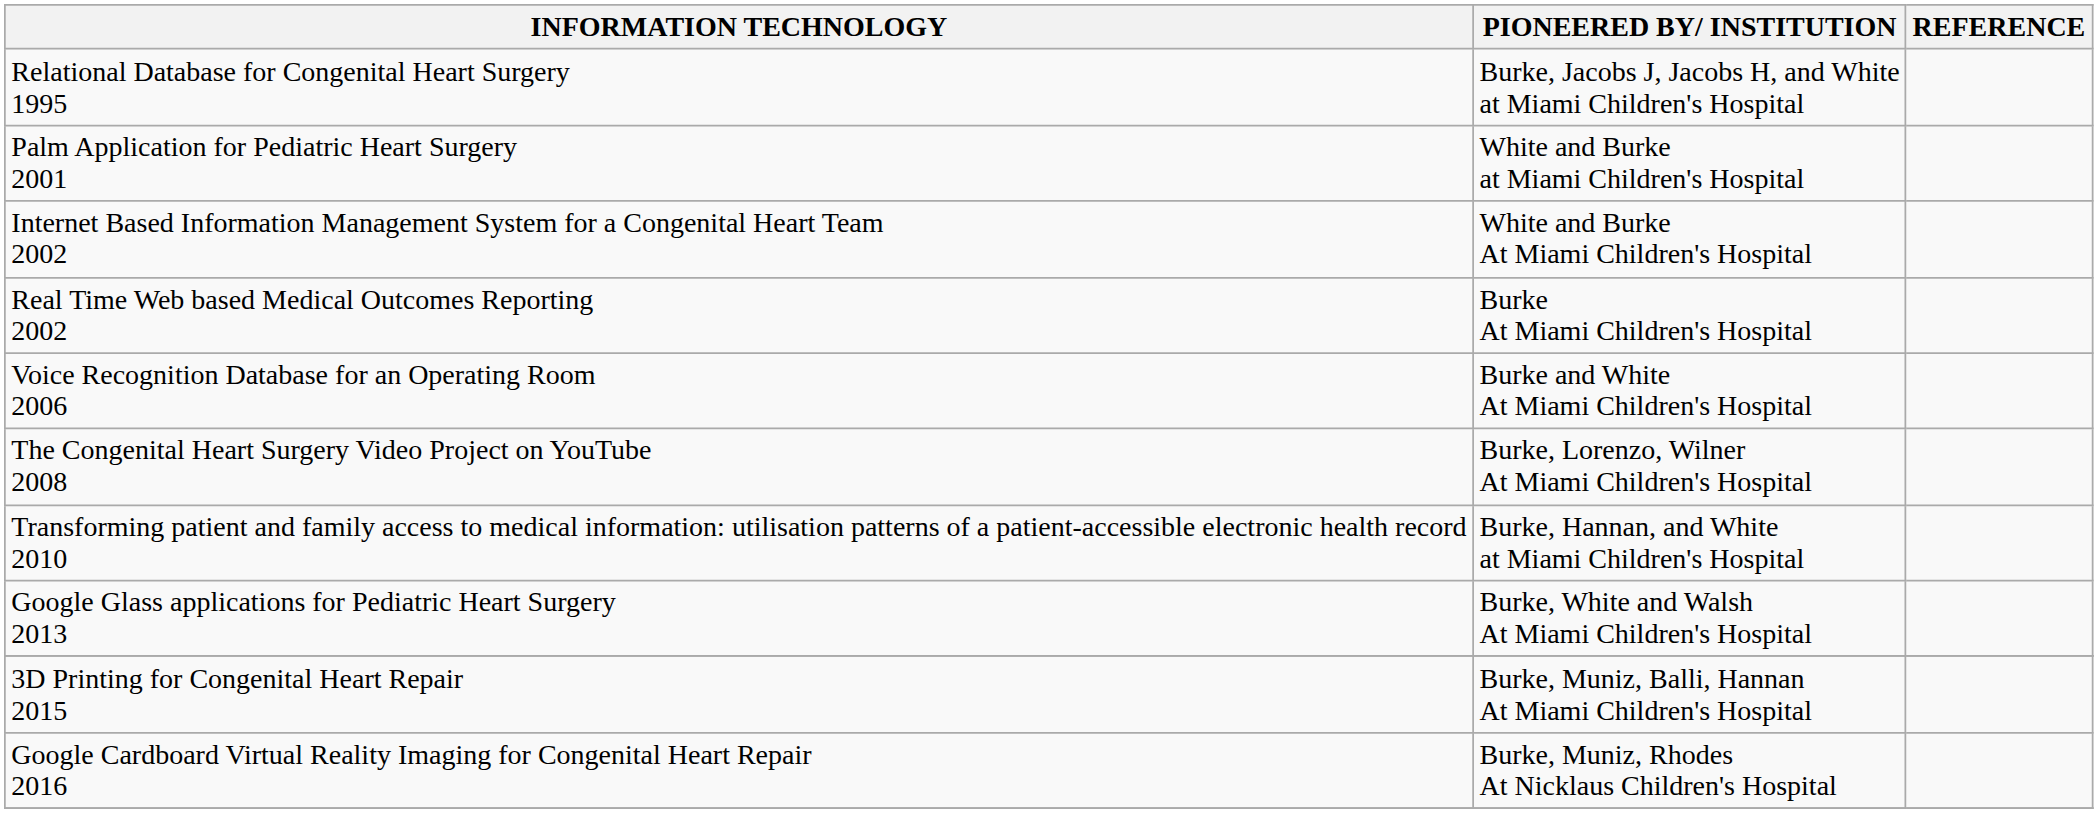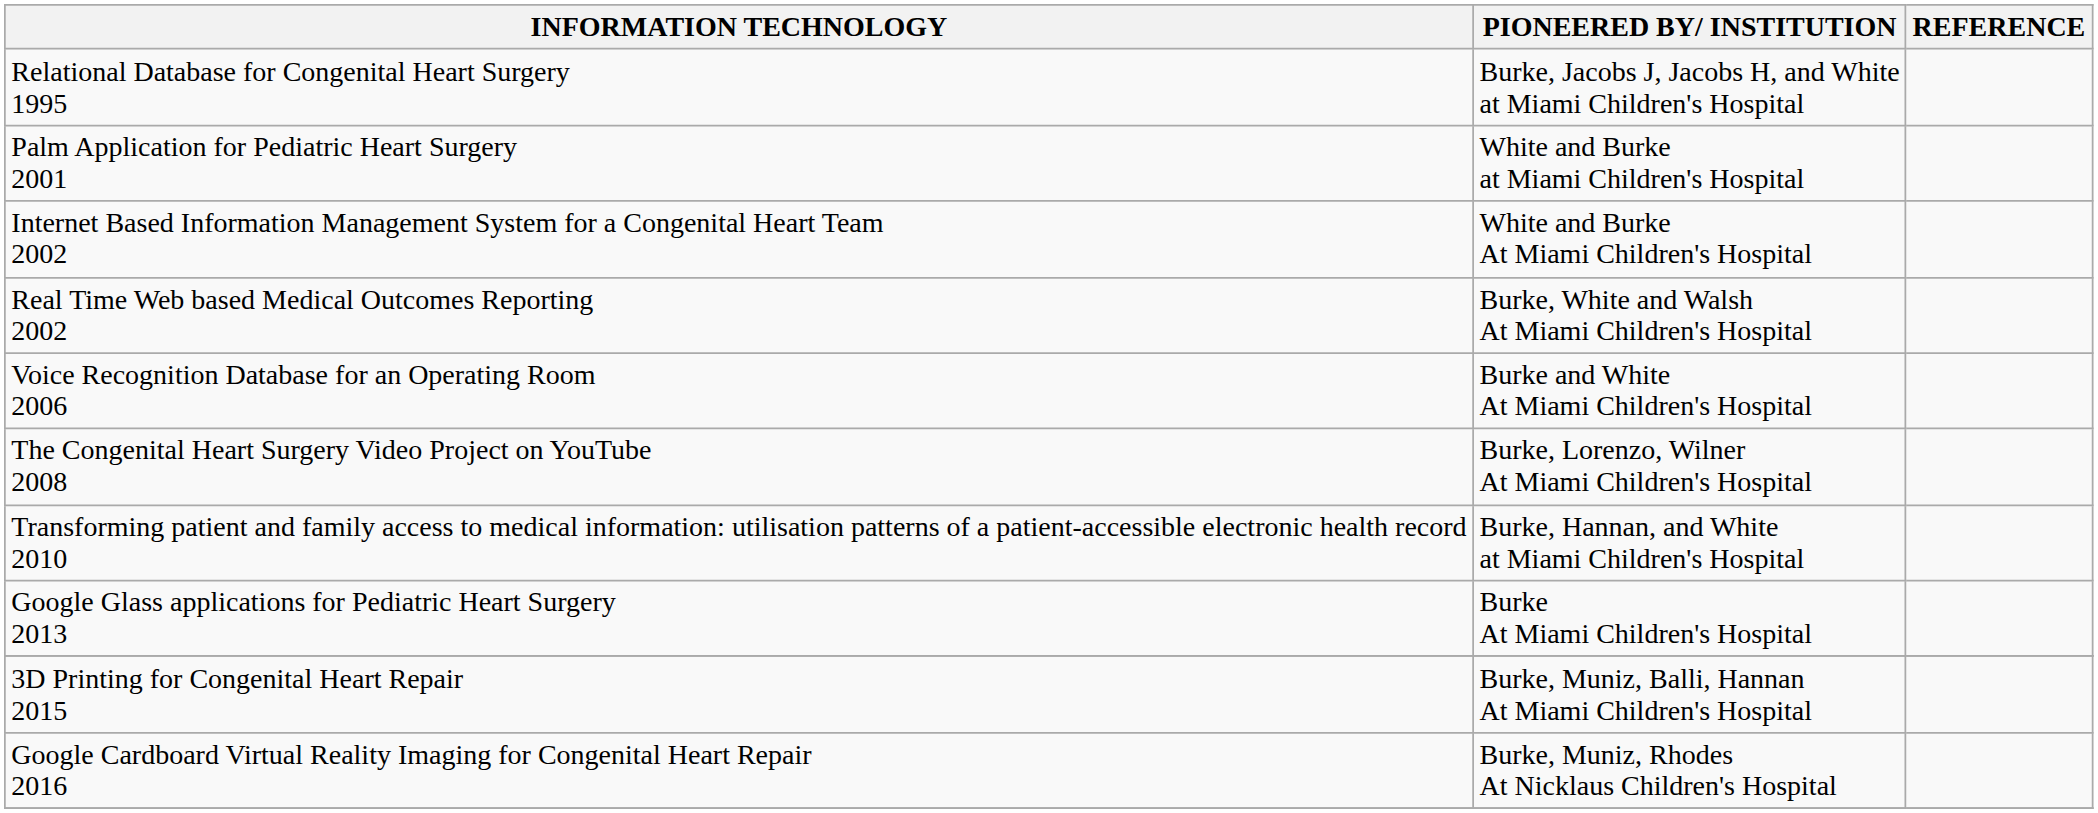Real Time Web based Medical Outcomes Reporting 2002 | PIONEERED BY/ INSTITUTION: Burke At Miami Children's Hospital -> Burke, White and Walsh At Miami Children's Hospital
Google Glass applications for Pediatric Heart Surgery 2013 | PIONEERED BY/ INSTITUTION: Burke, White and Walsh At Miami Children's Hospital -> Burke At Miami Children's Hospital
